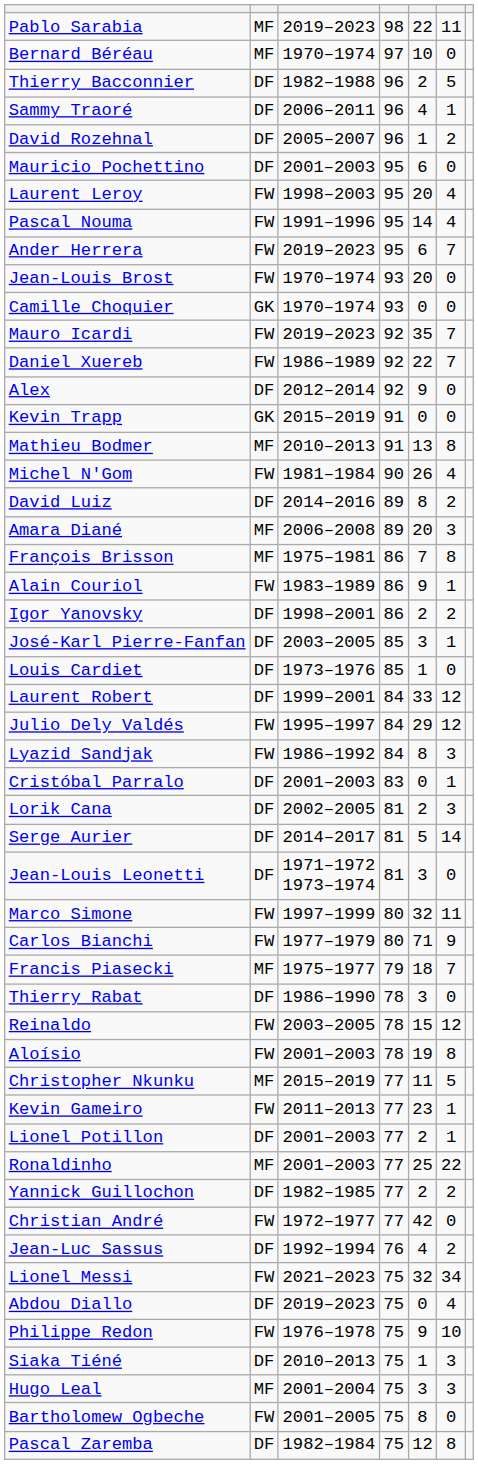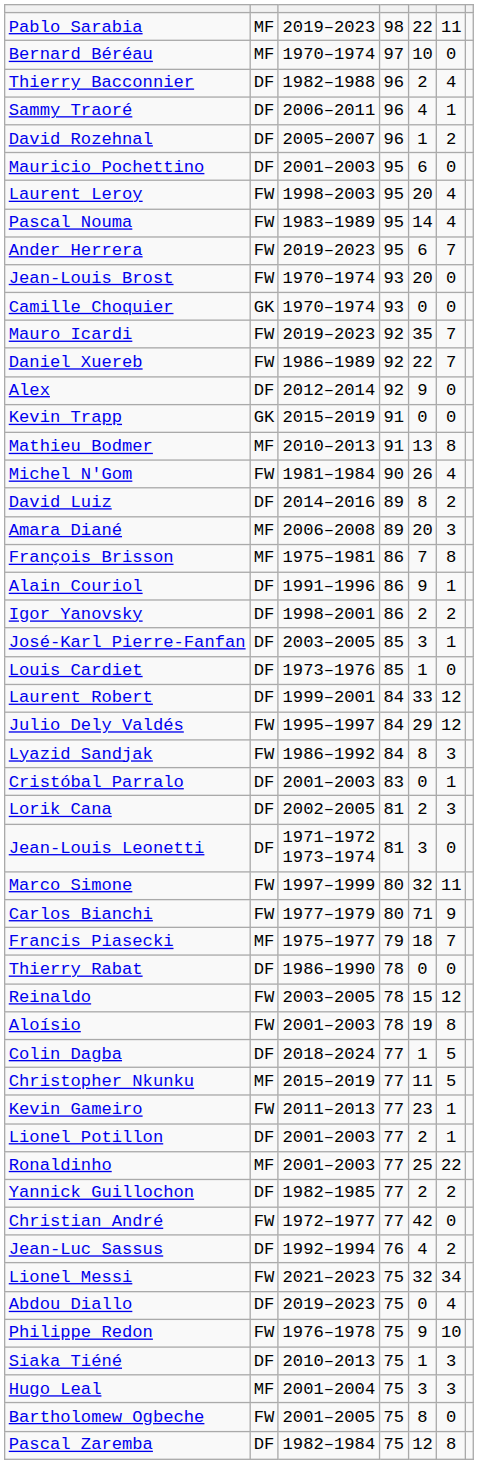Thierry Bacconnier | column 6: 5 -> 4
Pascal Nouma | column 3: 1991–1996 -> 1983–1989
Alain Couriol | column 2: FW -> DF
Alain Couriol | column 3: 1983–1989 -> 1991–1996
- row: Serge Aurier | DF | 2014–2017 | 81 | 5 | 14
Thierry Rabat | column 5: 3 -> 0
+ row: Colin Dagba | DF | 2018–2024 | 77 | 1 | 5
